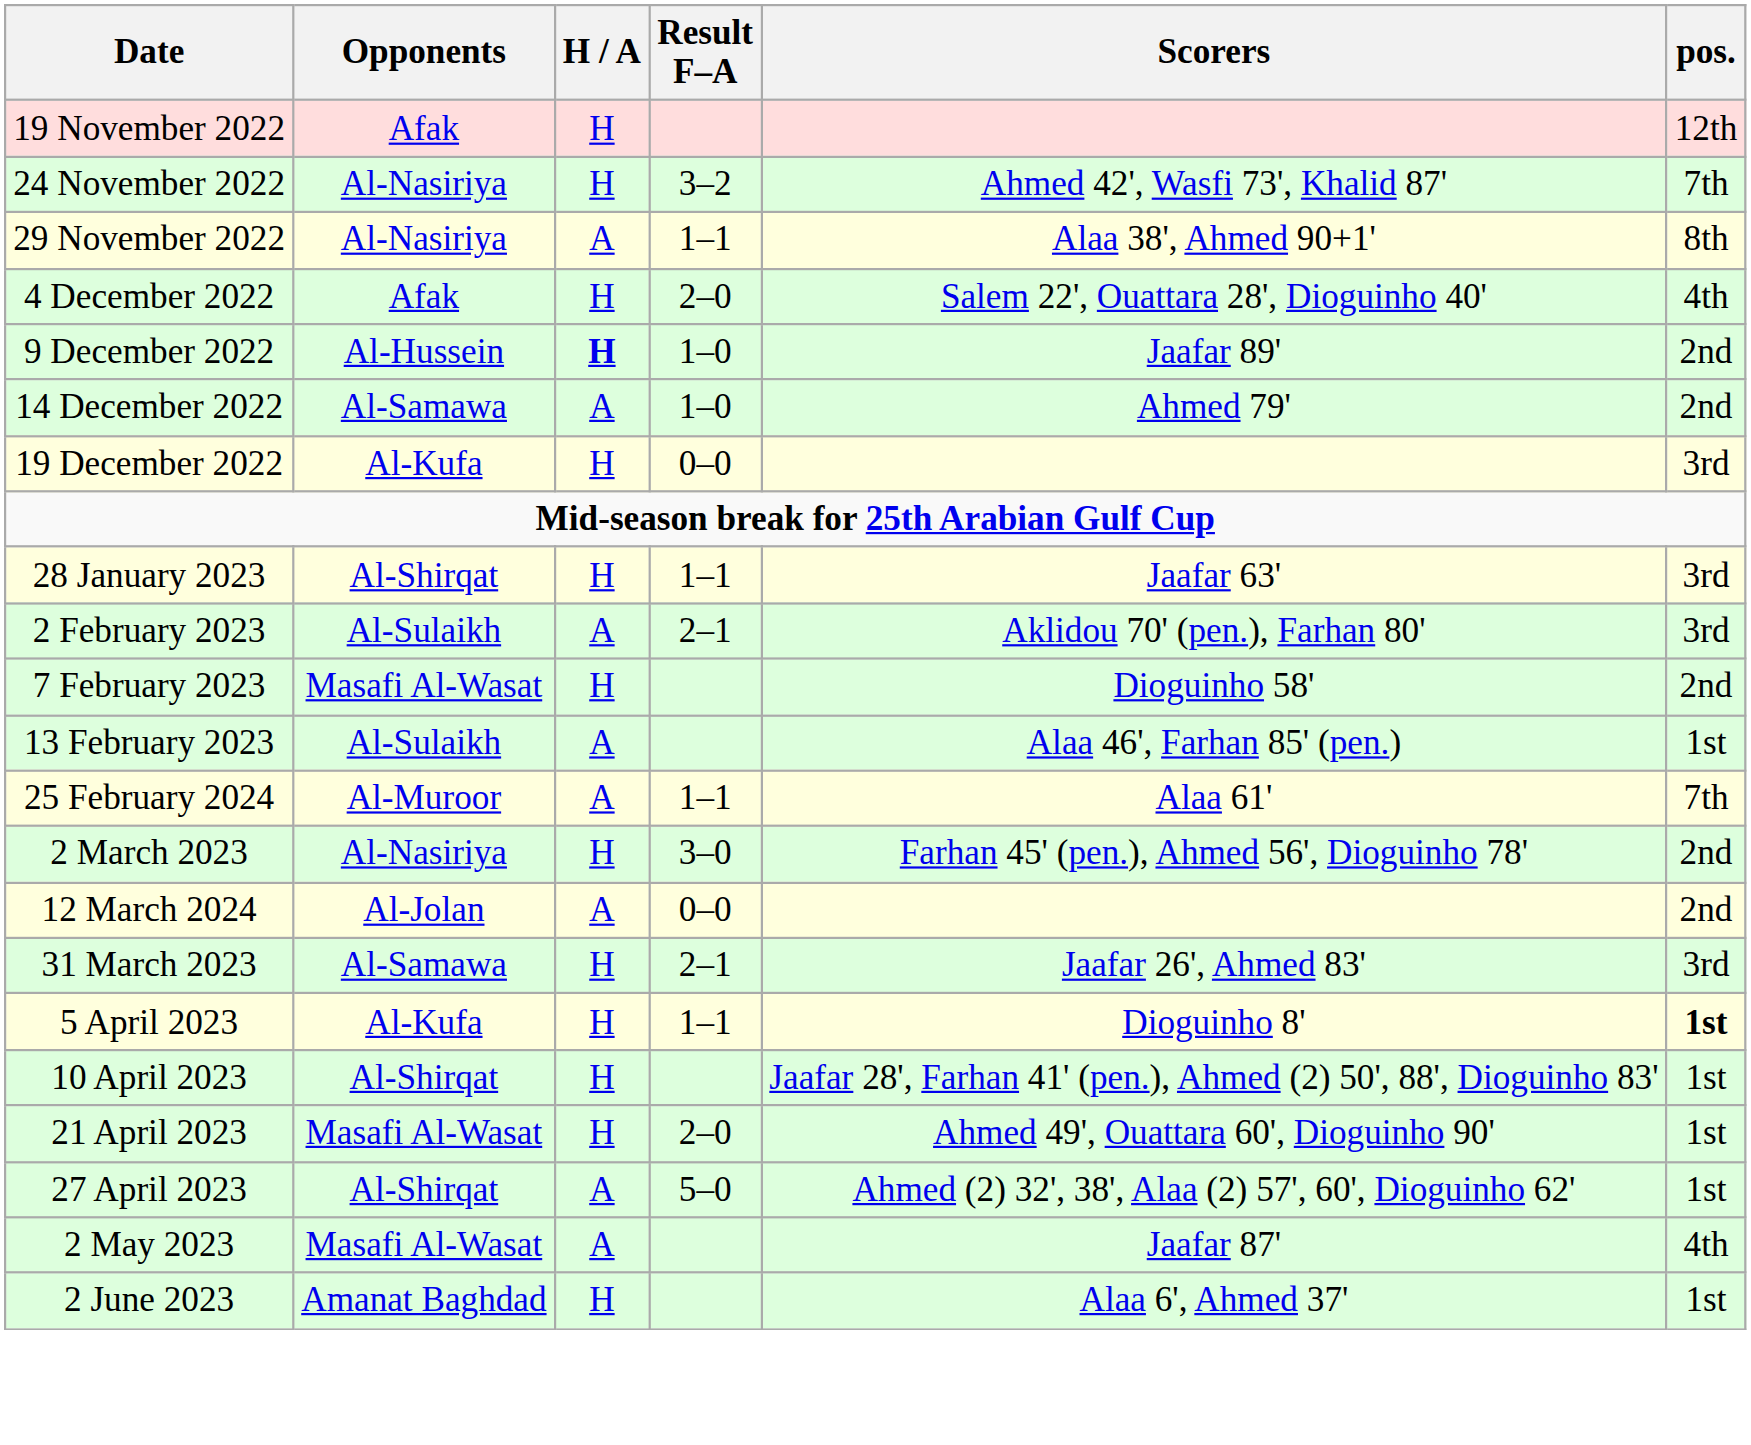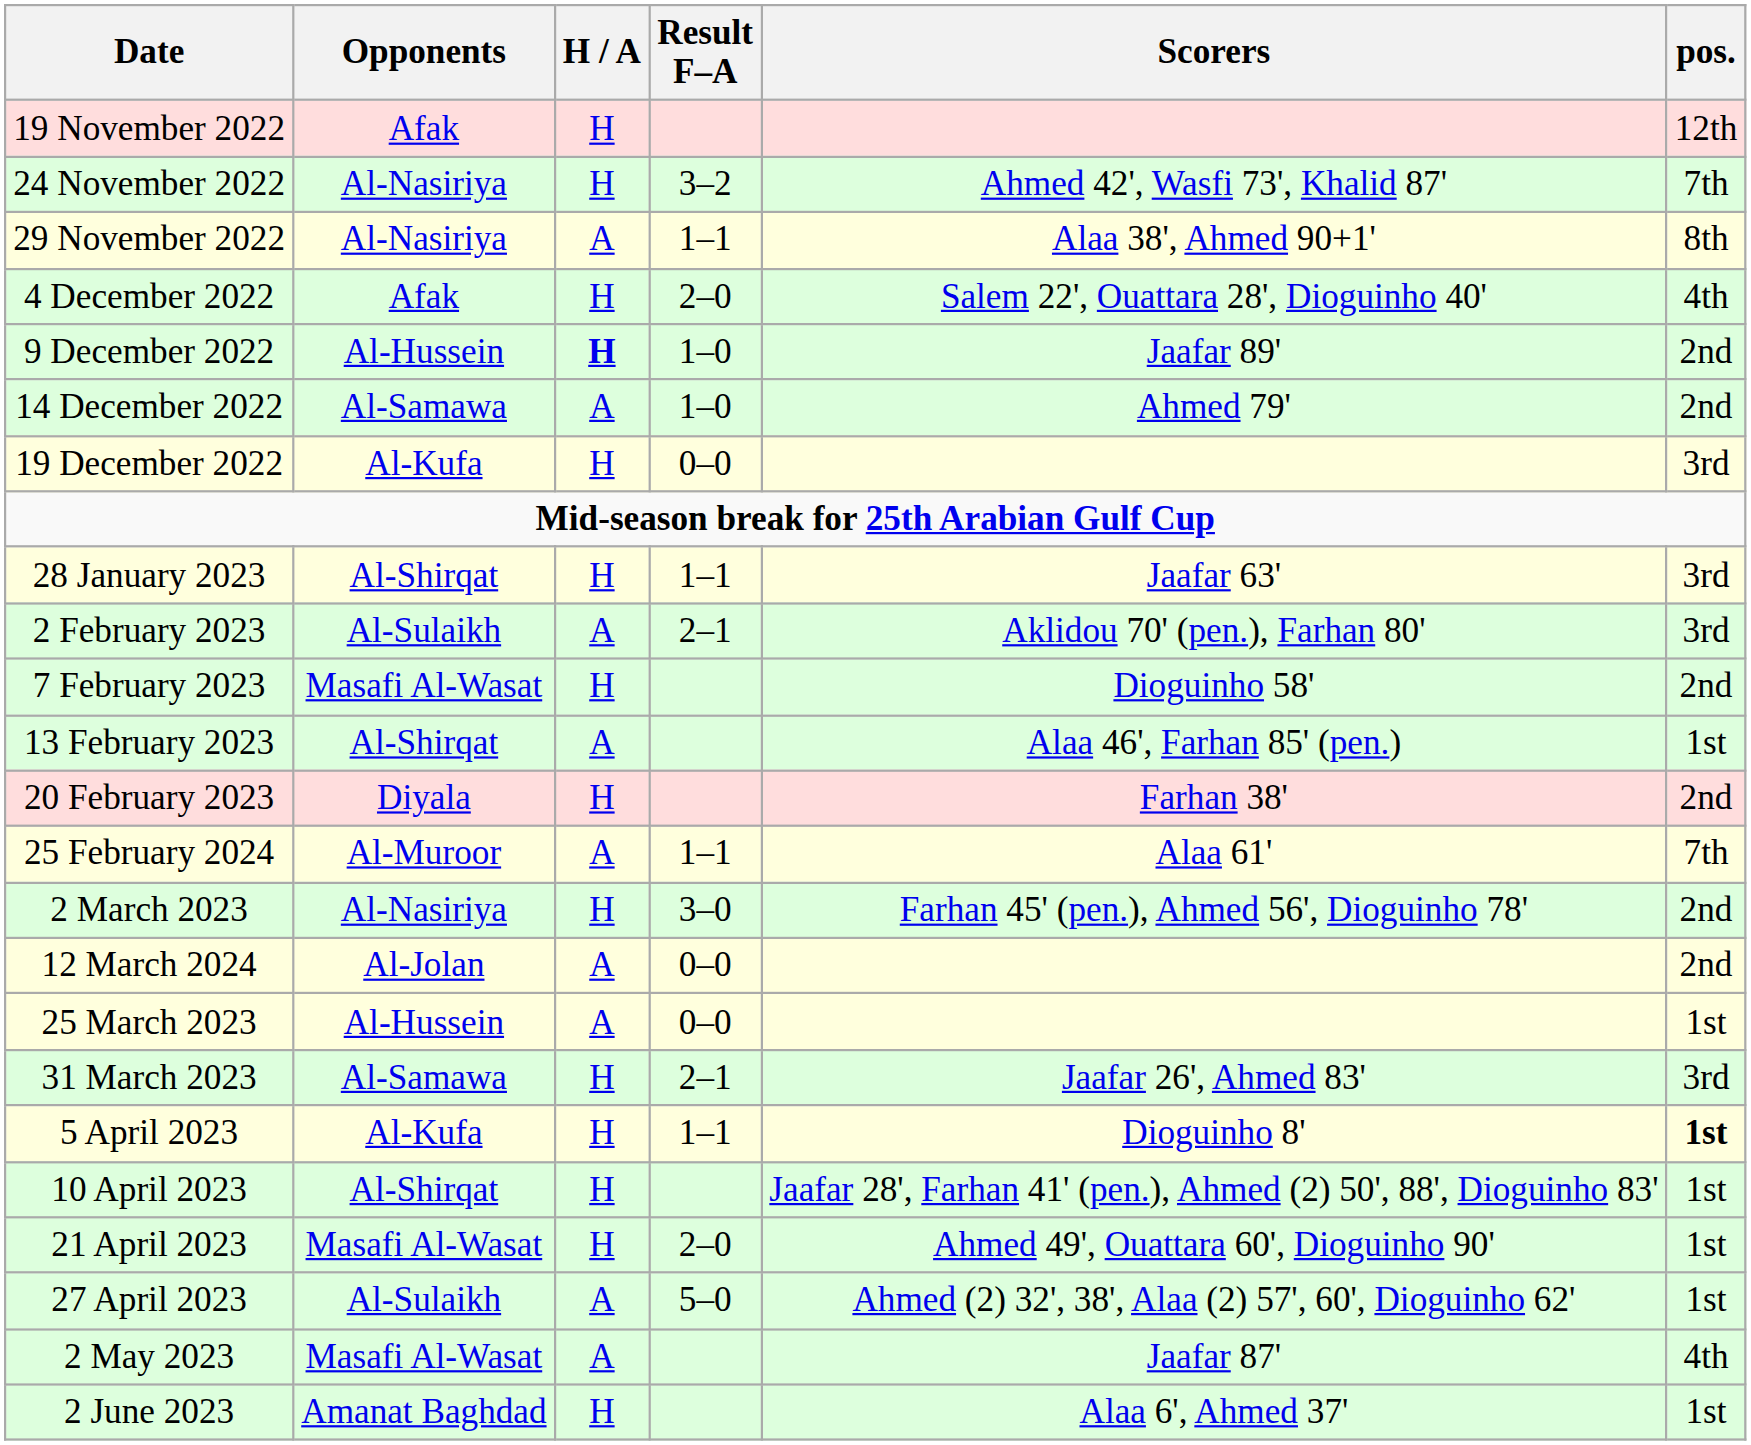13 February 2023 | Opponents: Al-Sulaikh -> Al-Shirqat
+ row: 20 February 2023 | Diyala | H | Farhan 38' | 2nd
+ row: 25 March 2023 | Al-Hussein | A | 0–0 | 1st
27 April 2023 | Opponents: Al-Shirqat -> Al-Sulaikh
